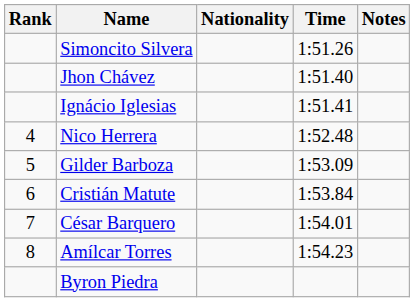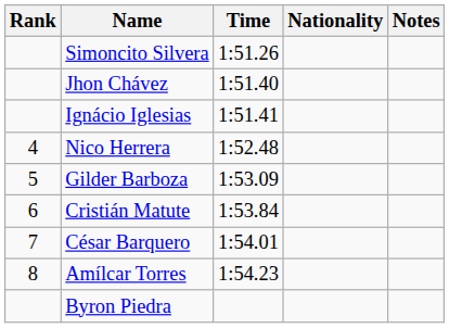columns swapped: Nationality <-> Time
